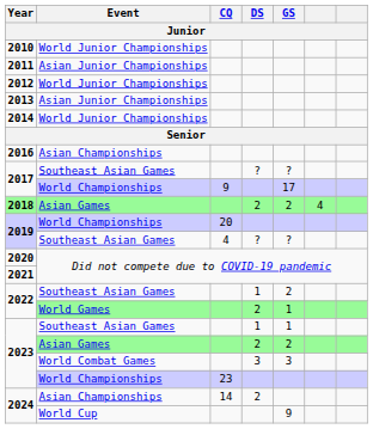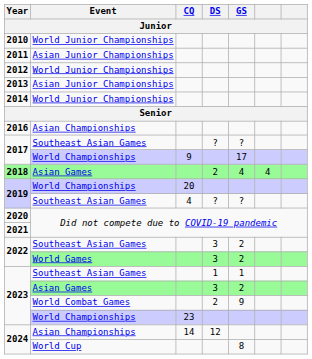2018 | GS: 2 -> 4
2022 / Southeast Asian Games | DS: 1 -> 3
2022 / World Games | DS: 2 -> 3
2022 / World Games | GS: 1 -> 2
2023 / Asian Games | DS: 2 -> 3
2023 / World Combat Games | DS: 3 -> 2
2023 / World Combat Games | GS: 3 -> 9
2024 / Asian Championships | DS: 2 -> 12
2024 / World Cup | GS: 9 -> 8
